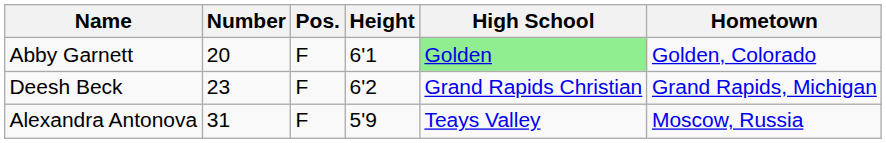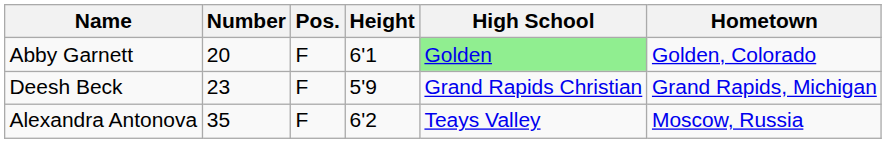Deesh Beck | Height: 6'2 -> 5'9
Alexandra Antonova | Number: 31 -> 35
Alexandra Antonova | Height: 5'9 -> 6'2
